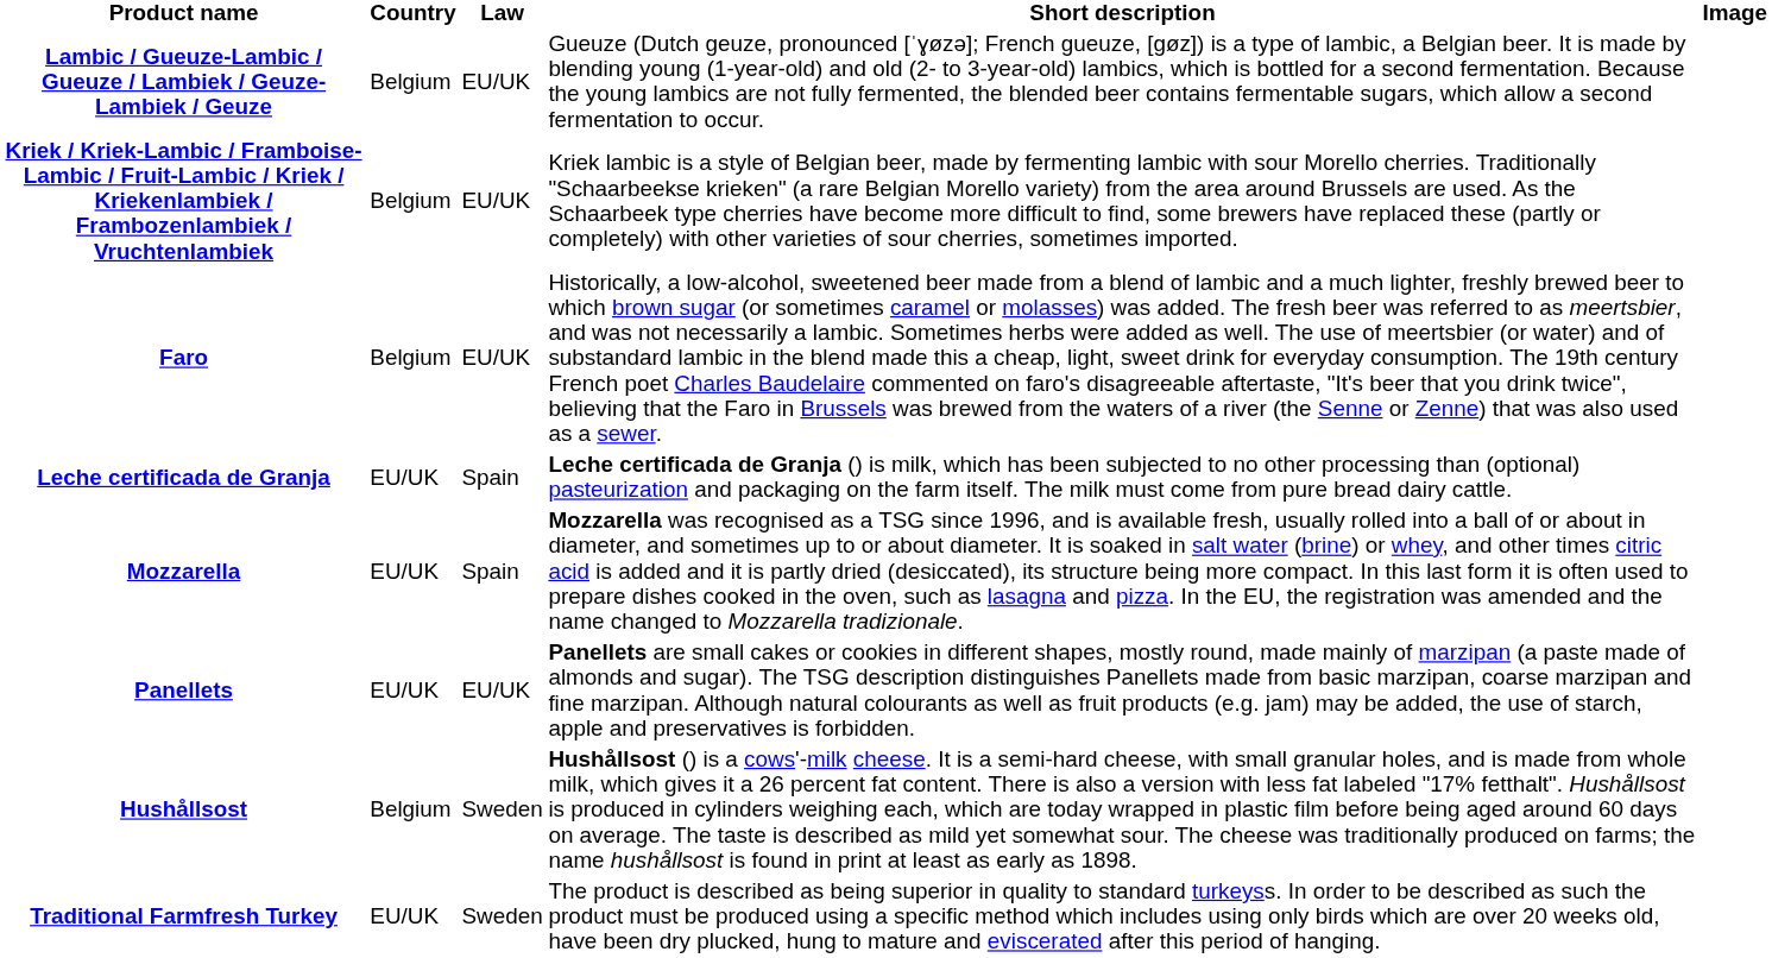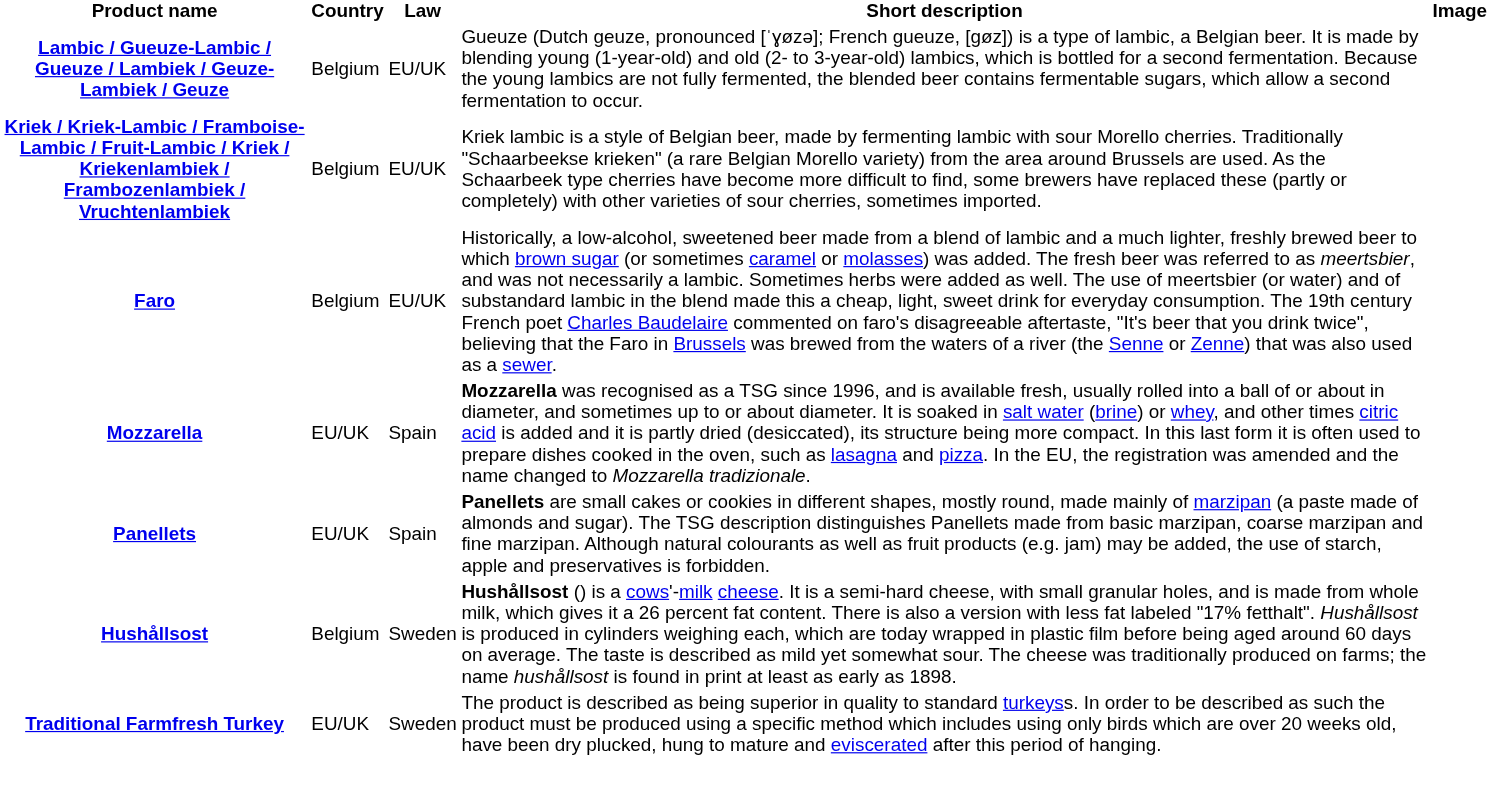- row: Leche certificada de Granja | EU/UK | Spain | Leche certificada de Granja () is milk, which has been subjected to no other processing than (optional) pasteurization and packaging on the farm itself. The milk must come from pure bread dairy cattle.
Panellets | Law: EU/UK -> Spain
